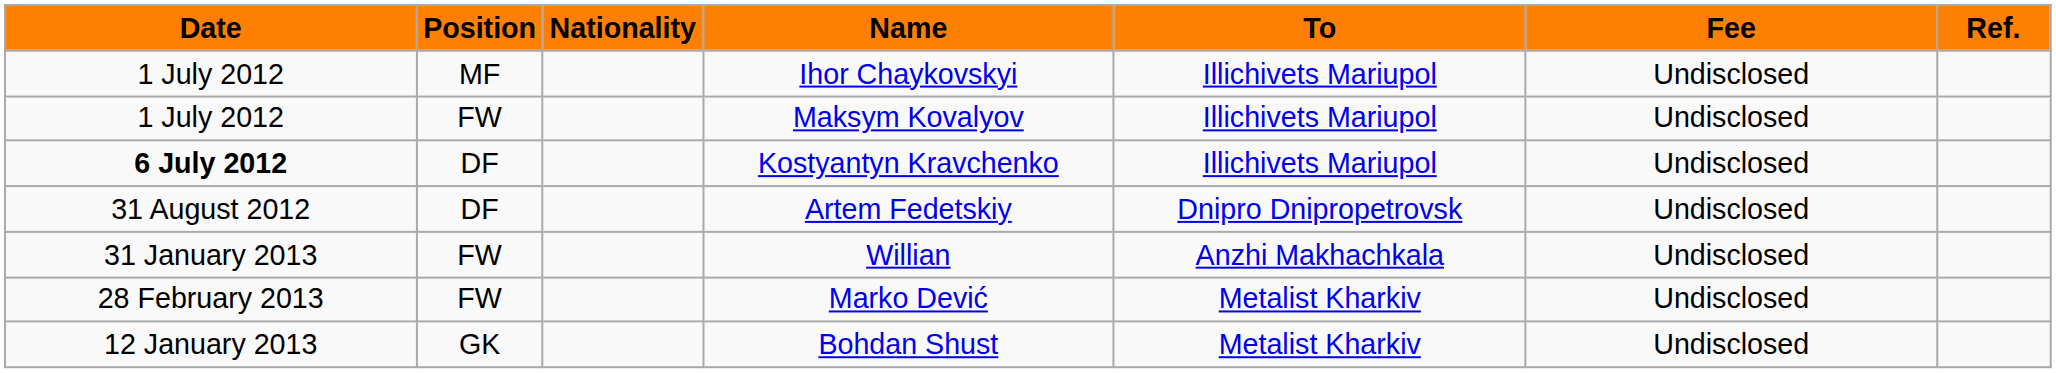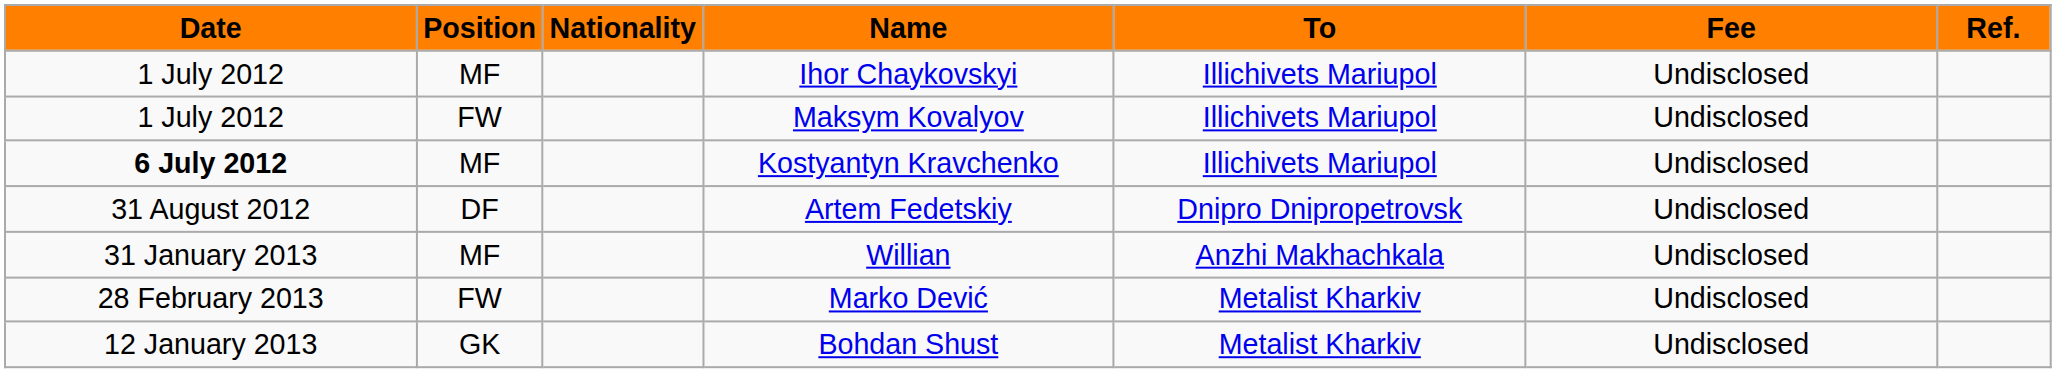Kostyantyn Kravchenko | Position: DF -> MF
Willian | Position: FW -> MF
